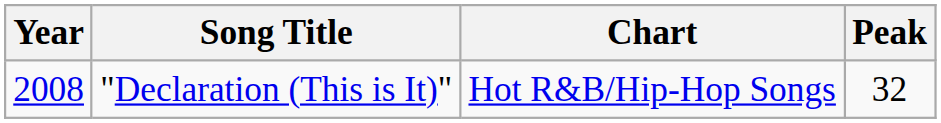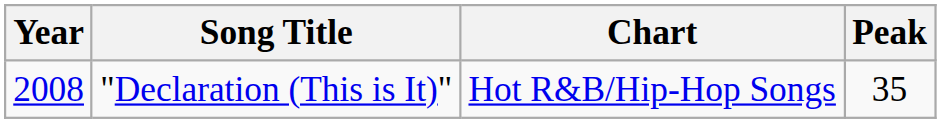"Declaration (This is It)" | Peak: 32 -> 35
